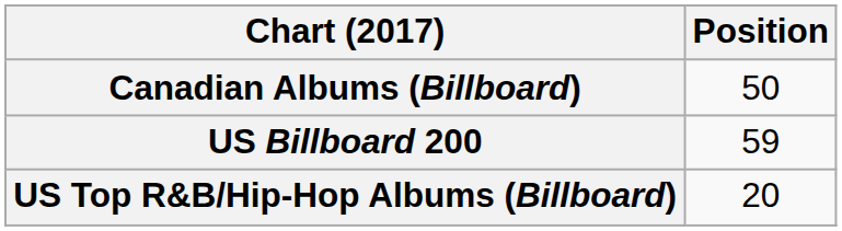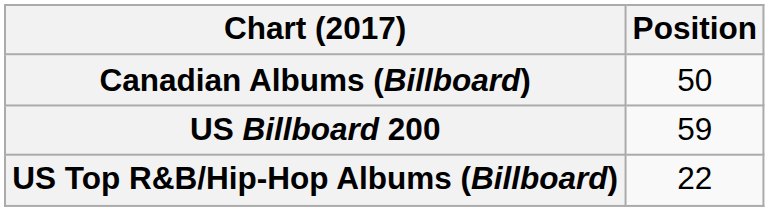US Top R&B/Hip-Hop Albums (Billboard) | Position: 20 -> 22
